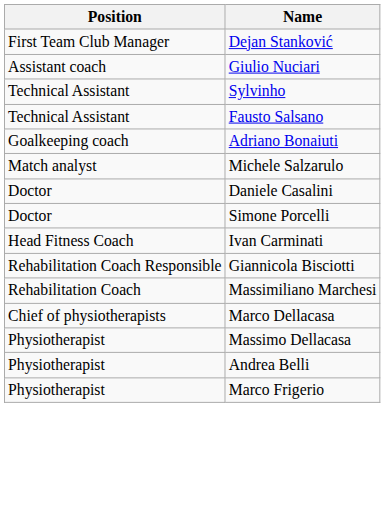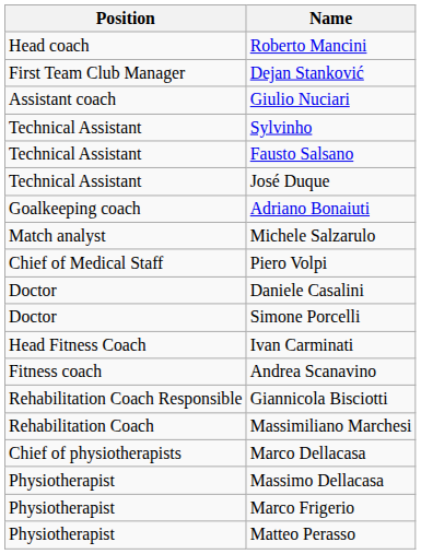+ row: Head coach | Roberto Mancini
+ row: Technical Assistant | José Duque
+ row: Chief of Medical Staff | Piero Volpi
+ row: Fitness coach | Andrea Scanavino
- row: Physiotherapist | Andrea Belli
+ row: Physiotherapist | Matteo Perasso
